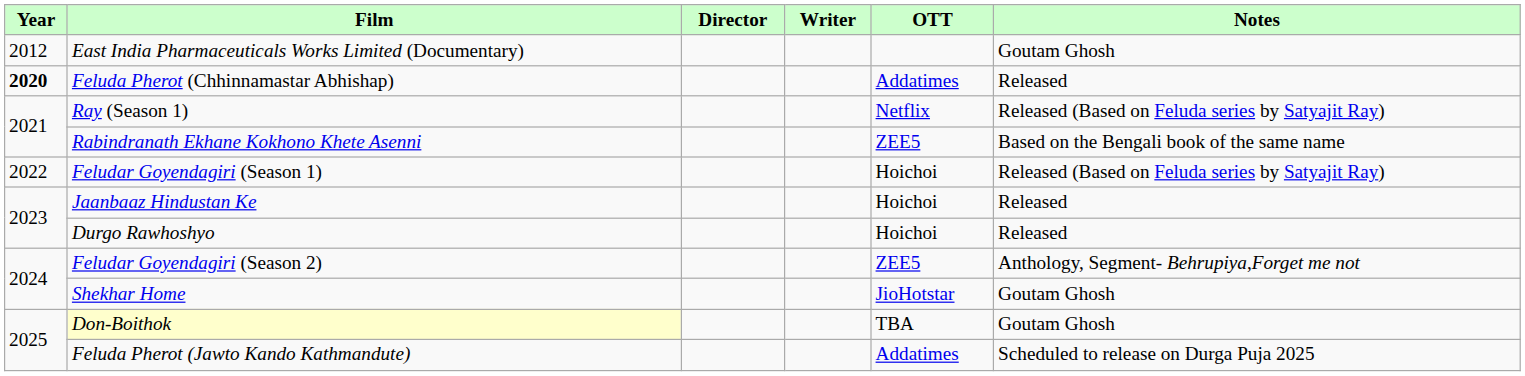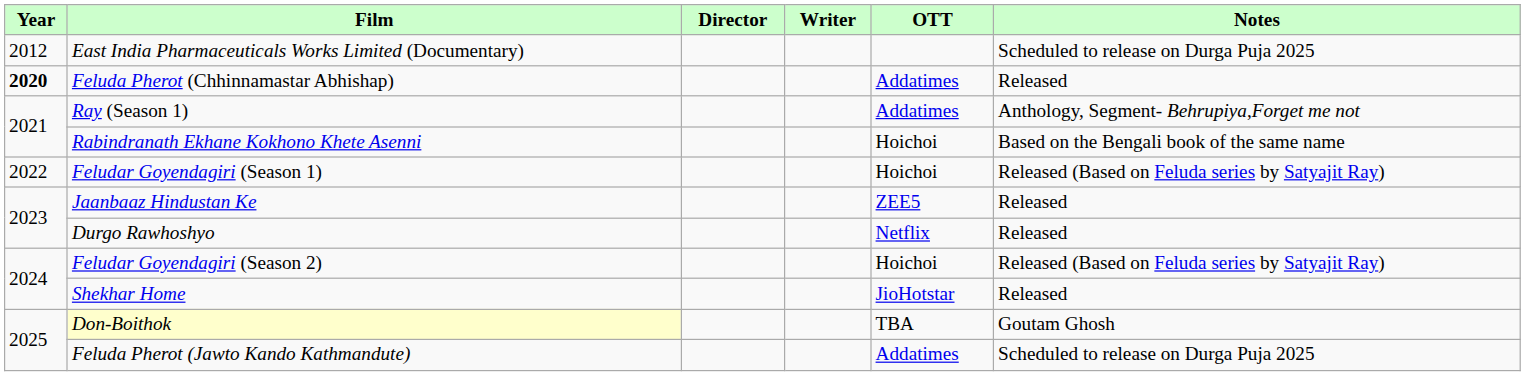East India Pharmaceuticals Works Limited (Documentary) | Notes: Goutam Ghosh -> Scheduled to release on Durga Puja 2025
Ray (Season 1) | OTT: Netflix -> Addatimes
Ray (Season 1) | Notes: Released (Based on Feluda series by Satyajit Ray) -> Anthology, Segment- Behrupiya,Forget me not
Rabindranath Ekhane Kokhono Khete Asenni | OTT: ZEE5 -> Hoichoi
Jaanbaaz Hindustan Ke | OTT: Hoichoi -> ZEE5
Durgo Rawhoshyo | OTT: Hoichoi -> Netflix
Feludar Goyendagiri (Season 2) | OTT: ZEE5 -> Hoichoi
Feludar Goyendagiri (Season 2) | Notes: Anthology, Segment- Behrupiya,Forget me not -> Released (Based on Feluda series by Satyajit Ray)
Shekhar Home | Notes: Goutam Ghosh -> Released
